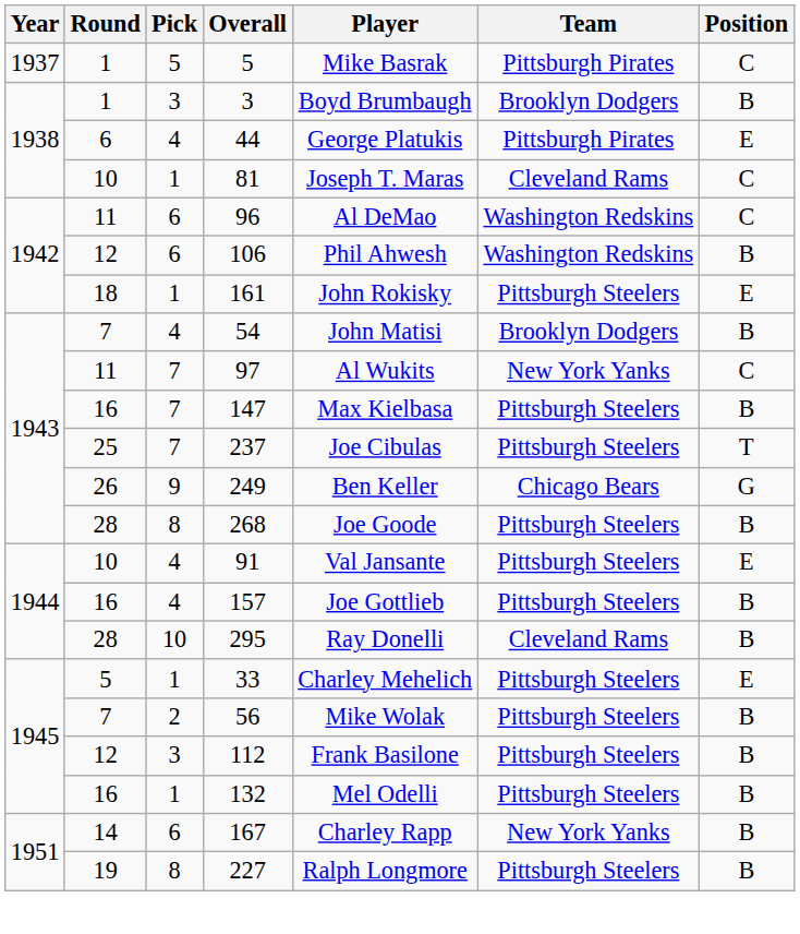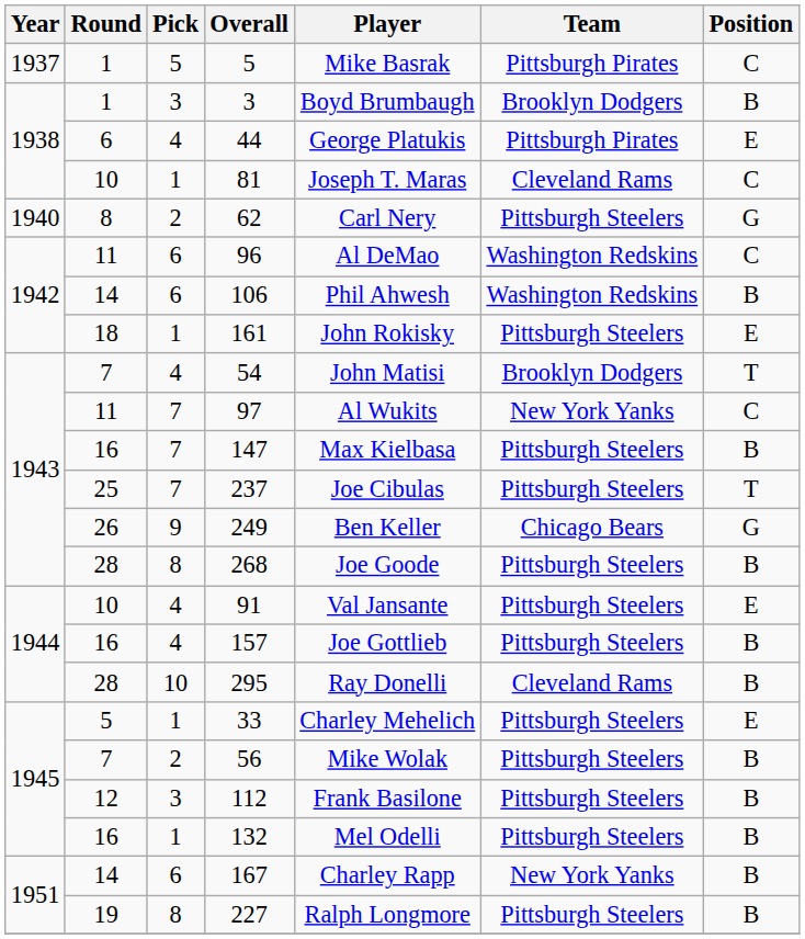+ row: 1940 | 8 | 2 | 62 | Carl Nery | Pittsburgh Steelers | G
106 | Round: 12 -> 14
54 | Position: B -> T
